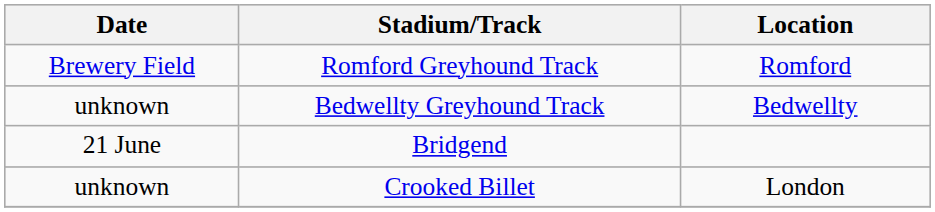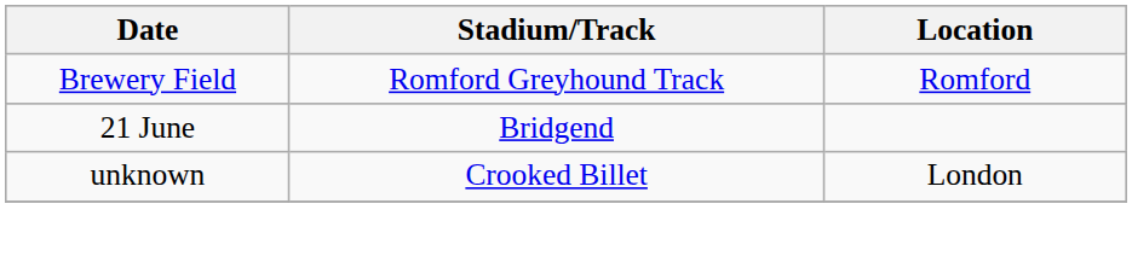- row: unknown | Bedwellty Greyhound Track | Bedwellty
